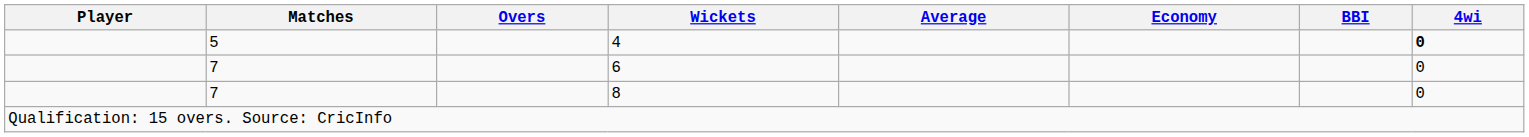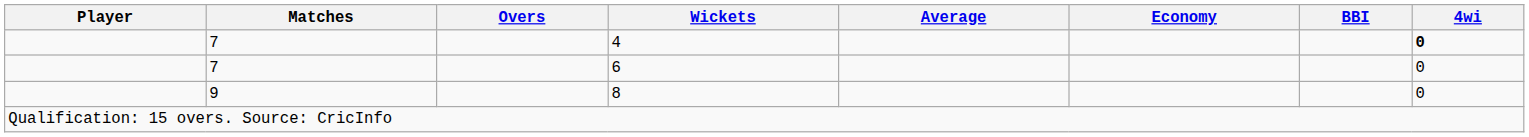4 | Matches: 5 -> 7
8 | Matches: 7 -> 9
